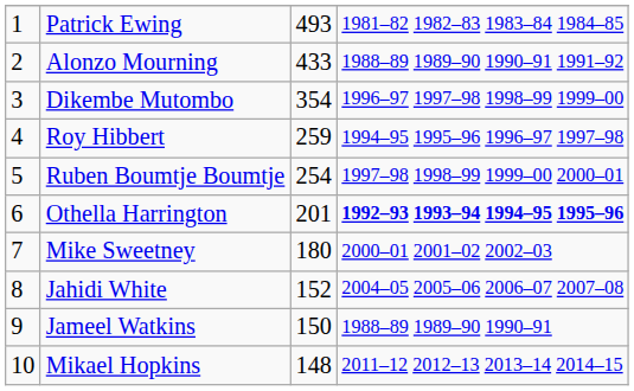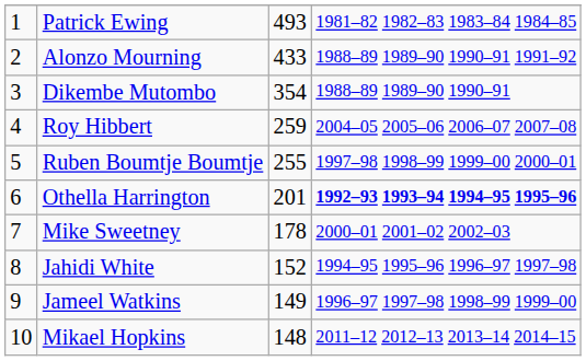Dikembe Mutombo | column 4: 1996–97 1997–98 1998–99 1999–00 -> 1988–89 1989–90 1990–91
Roy Hibbert | column 4: 1994–95 1995–96 1996–97 1997–98 -> 2004–05 2005–06 2006–07 2007–08
Ruben Boumtje Boumtje | column 3: 254 -> 255
Mike Sweetney | column 3: 180 -> 178
Jahidi White | column 4: 2004–05 2005–06 2006–07 2007–08 -> 1994–95 1995–96 1996–97 1997–98
Jameel Watkins | column 3: 150 -> 149
Jameel Watkins | column 4: 1988–89 1989–90 1990–91 -> 1996–97 1997–98 1998–99 1999–00
